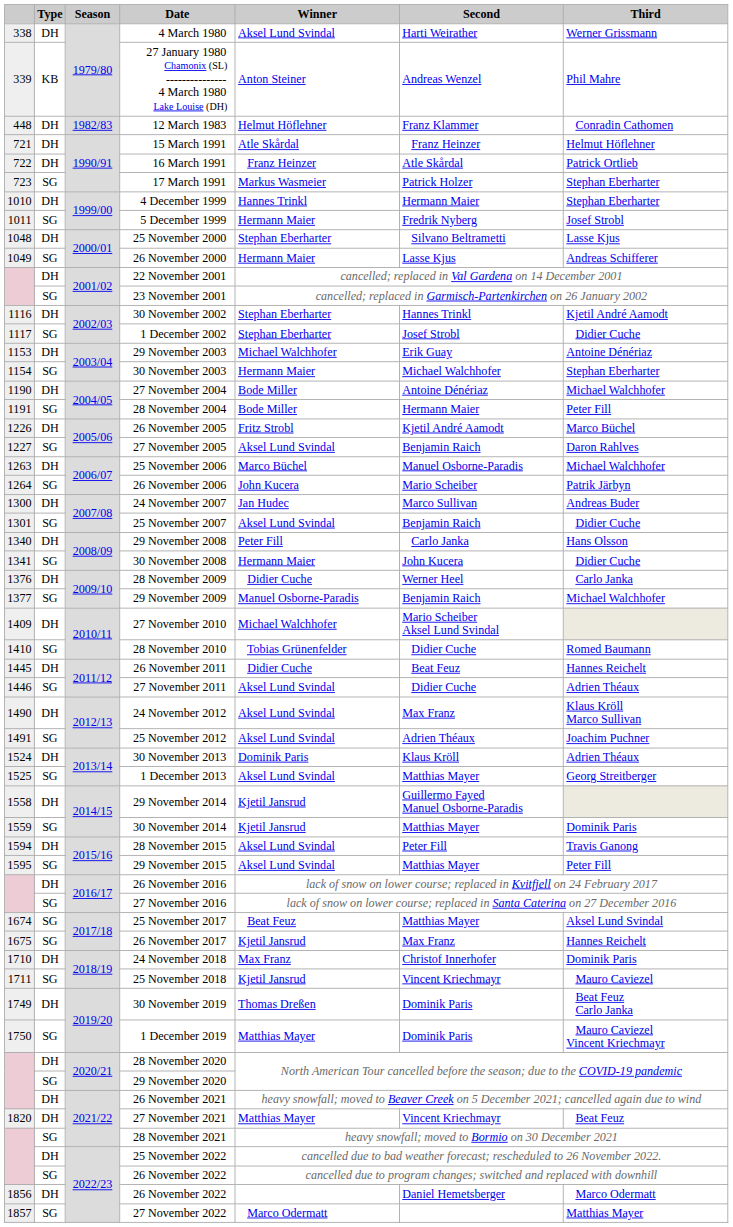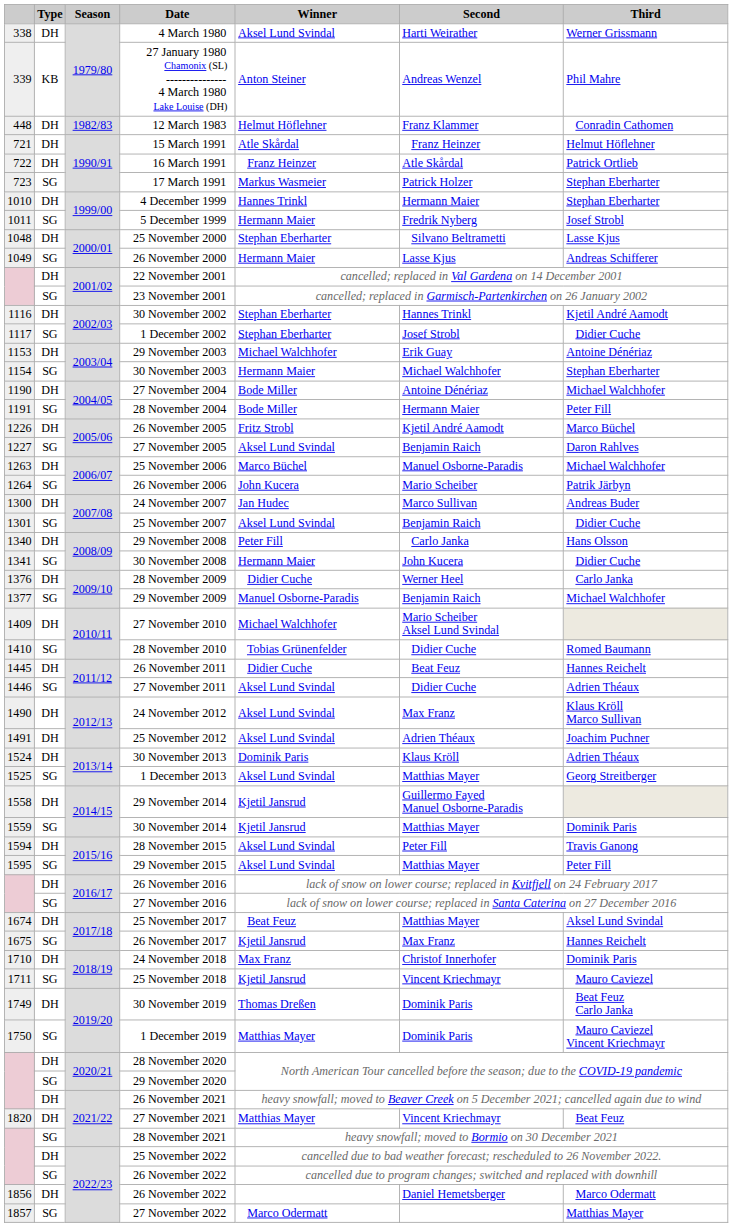25 November 2012 | Type: SG -> DH
25 November 2017 | Type: SG -> DH
